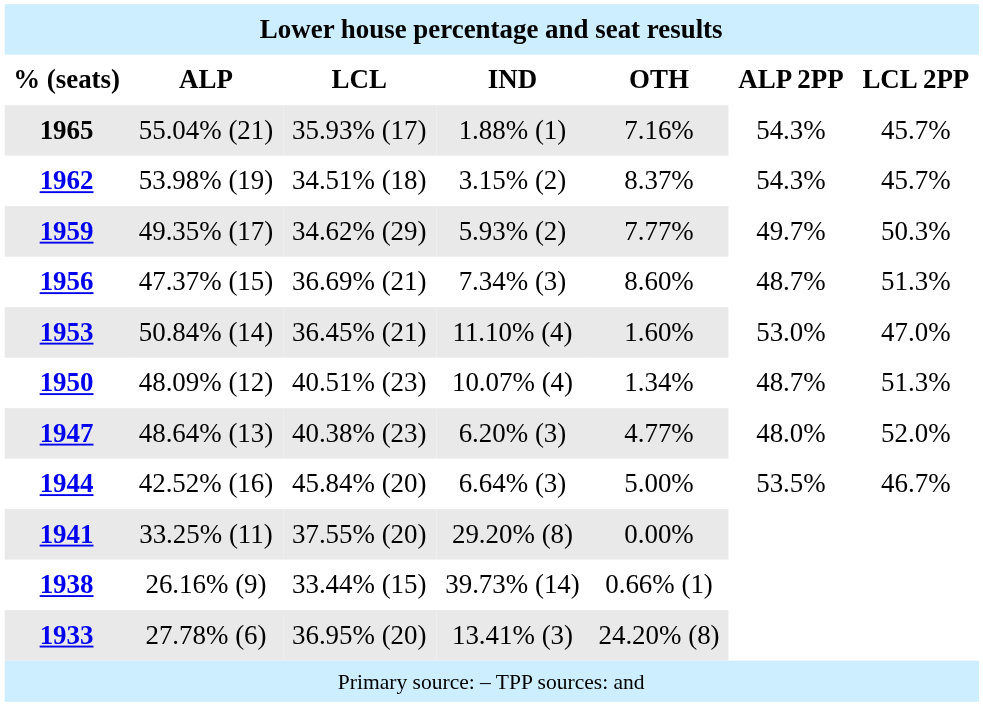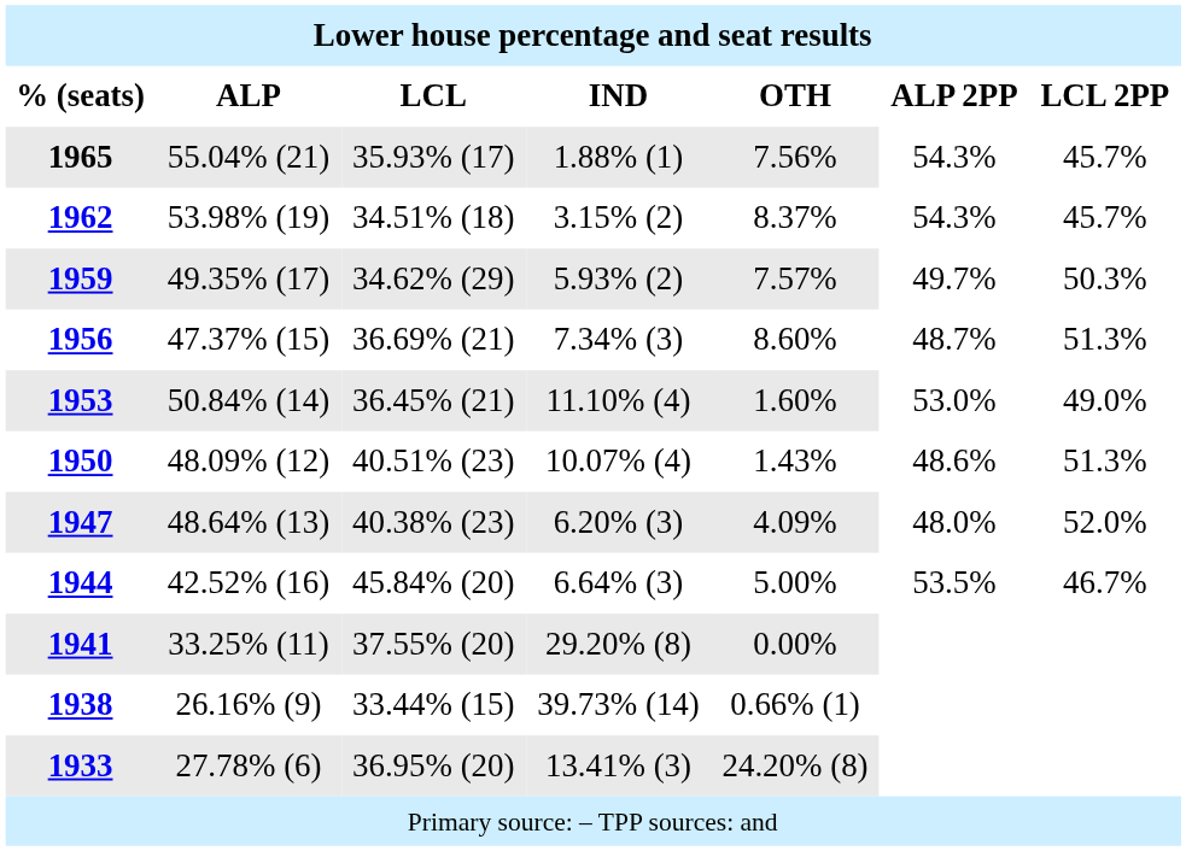1965 | Lower house percentage and seat results / OTH: 7.16% -> 7.56%
1959 | Lower house percentage and seat results / OTH: 7.77% -> 7.57%
1953 | Lower house percentage and seat results / LCL 2PP: 47.0% -> 49.0%
1950 | Lower house percentage and seat results / OTH: 1.34% -> 1.43%
1950 | Lower house percentage and seat results / ALP 2PP: 48.7% -> 48.6%
1947 | Lower house percentage and seat results / OTH: 4.77% -> 4.09%
